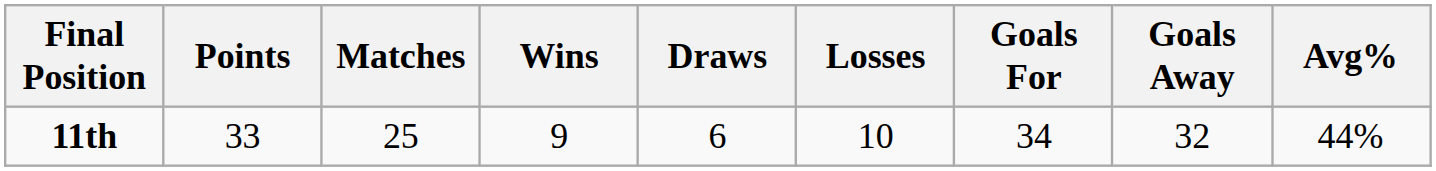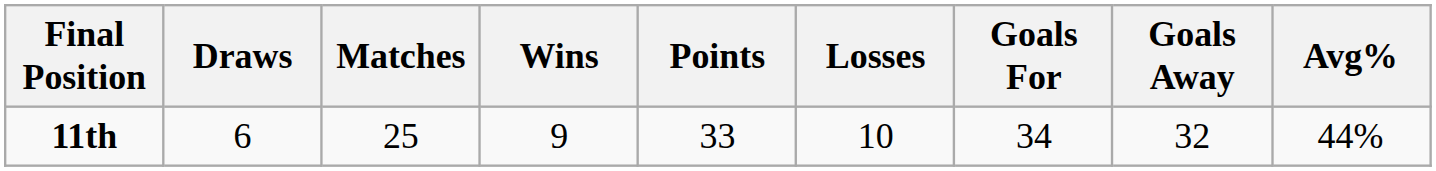columns swapped: Points <-> Draws
